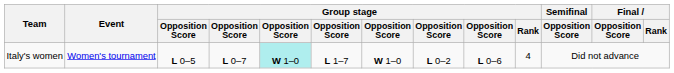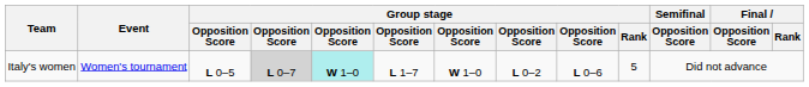Italy's women | column 4: no background -> lightgrey background
Italy's women | Group stage / Rank: 4 -> 5
